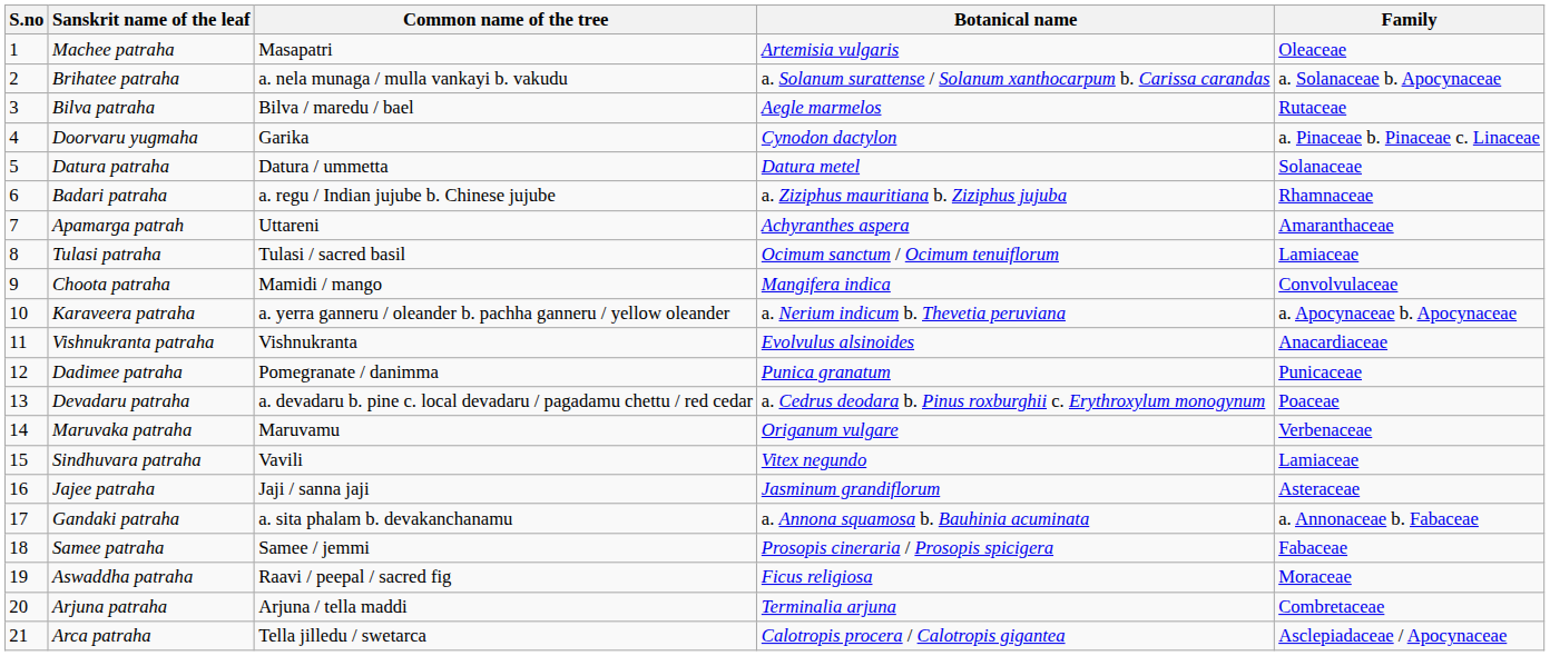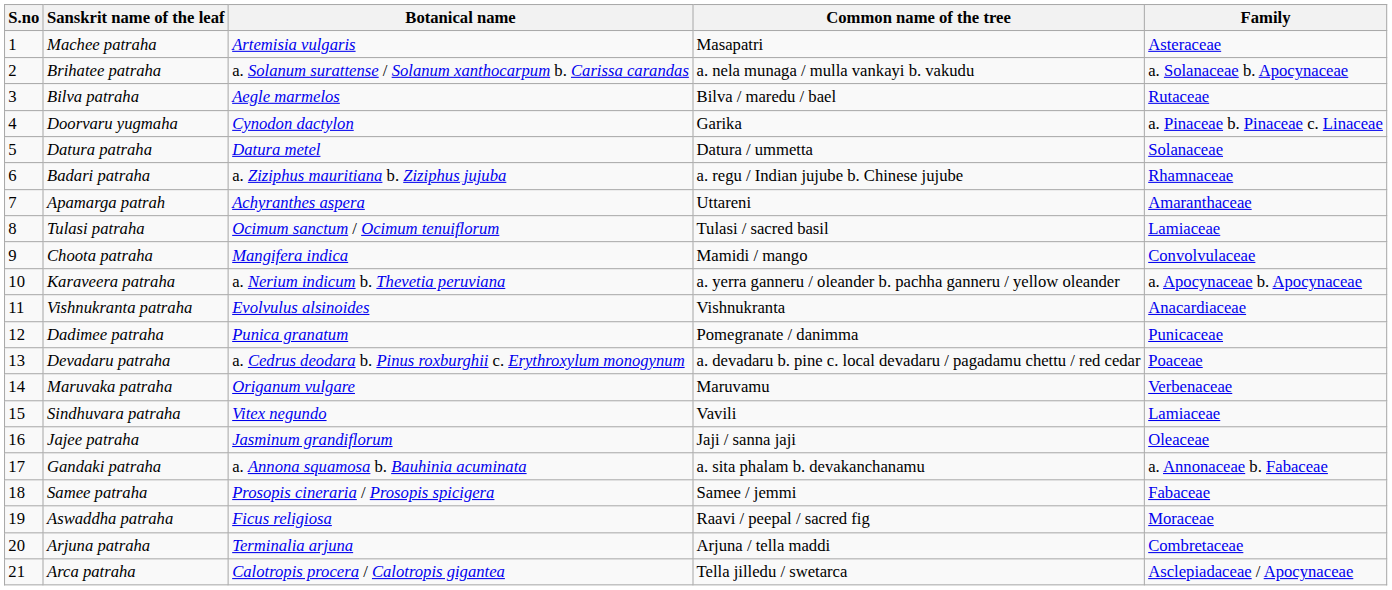columns swapped: Common name of the tree <-> Botanical name
Machee patraha | Family: Oleaceae -> Asteraceae
Jajee patraha | Family: Asteraceae -> Oleaceae
